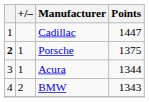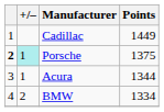Cadillac | Points: 1447 -> 1449
Porsche | +/–: no background -> paleturquoise background
BMW | Points: 1343 -> 1334
